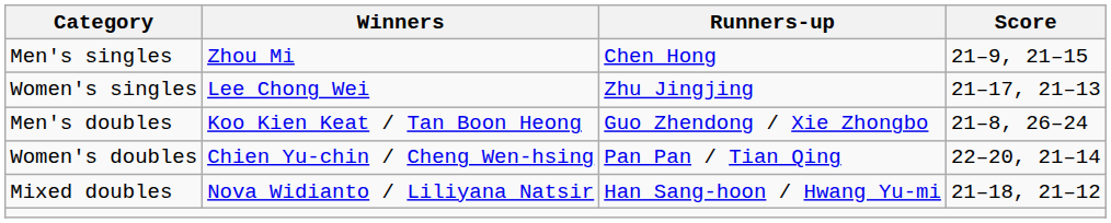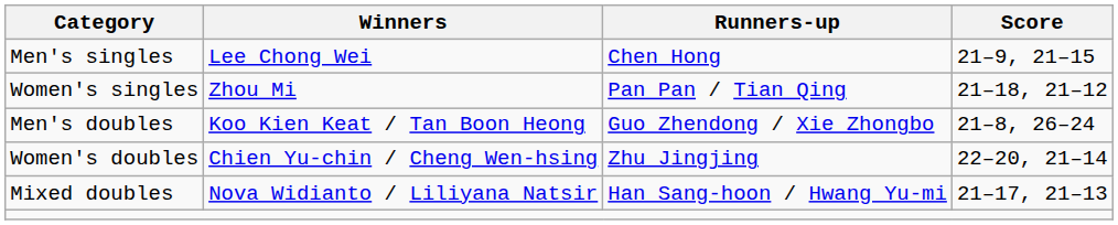Men's singles | Winners: Zhou Mi -> Lee Chong Wei
Women's singles | Winners: Lee Chong Wei -> Zhou Mi
Women's singles | Runners-up: Zhu Jingjing -> Pan Pan / Tian Qing
Women's singles | Score: 21–17, 21–13 -> 21–18, 21–12
Women's doubles | Runners-up: Pan Pan / Tian Qing -> Zhu Jingjing
Mixed doubles | Score: 21–18, 21–12 -> 21–17, 21–13
